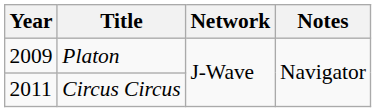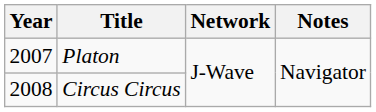Platon | Year: 2009 -> 2007
Circus Circus | Year: 2011 -> 2008
